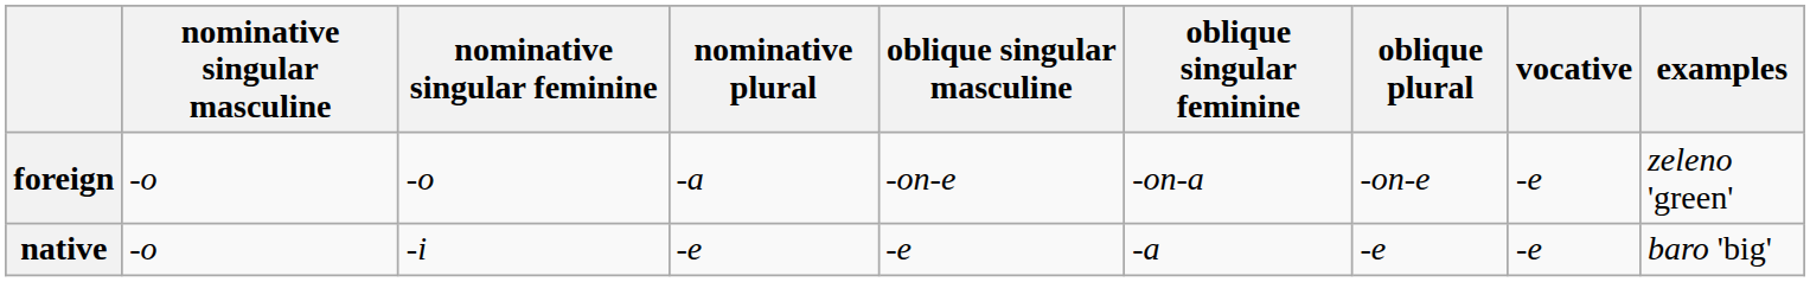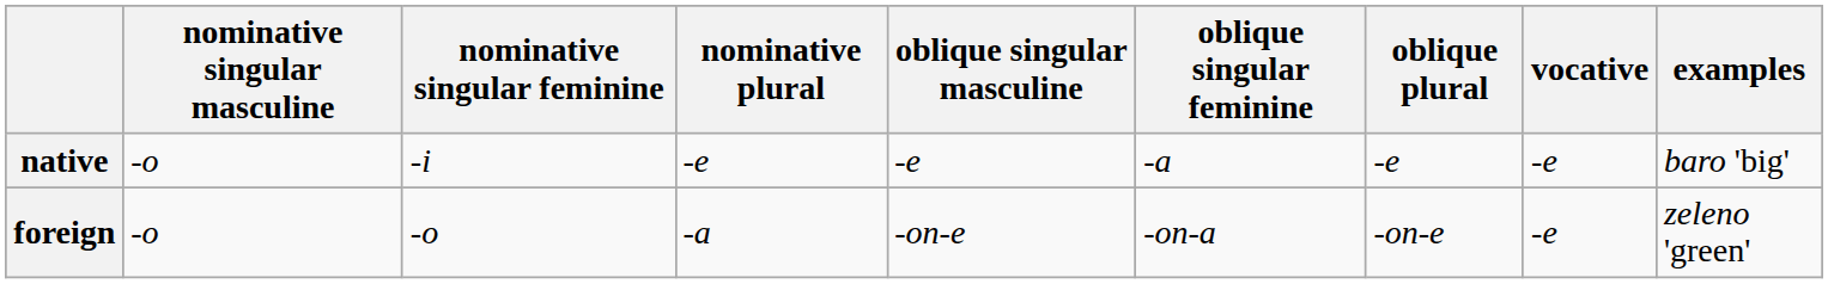rows swapped: native <-> foreign
